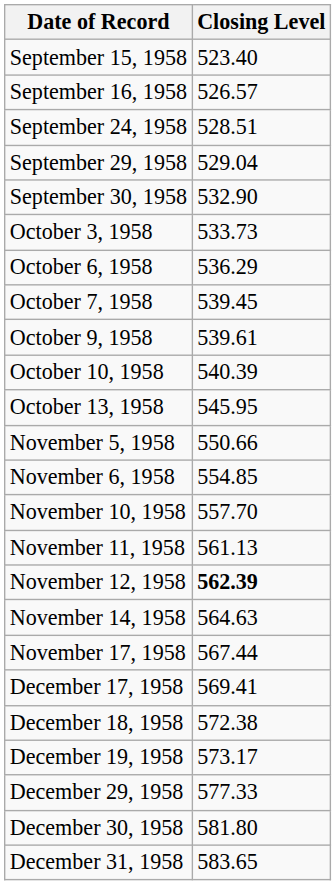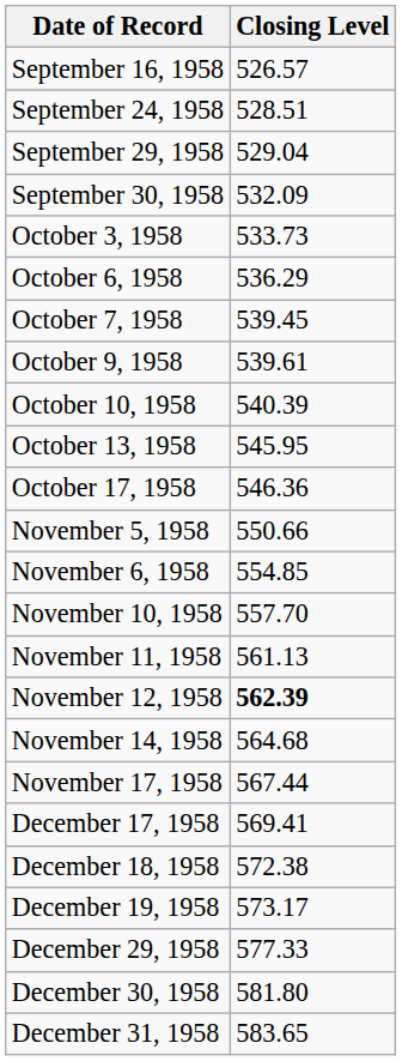- row: September 15, 1958 | 523.40
September 30, 1958 | Closing Level: 532.90 -> 532.09
+ row: October 17, 1958 | 546.36
November 14, 1958 | Closing Level: 564.63 -> 564.68
